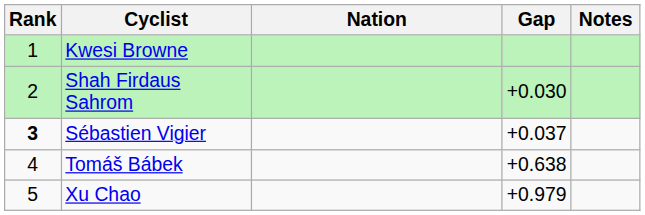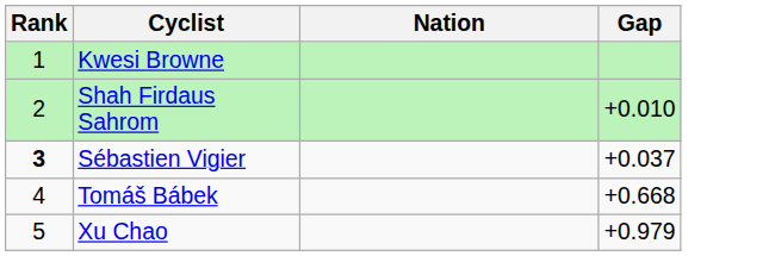- column: Notes
Shah Firdaus Sahrom | Gap: +0.030 -> +0.010
Tomáš Bábek | Gap: +0.638 -> +0.668
